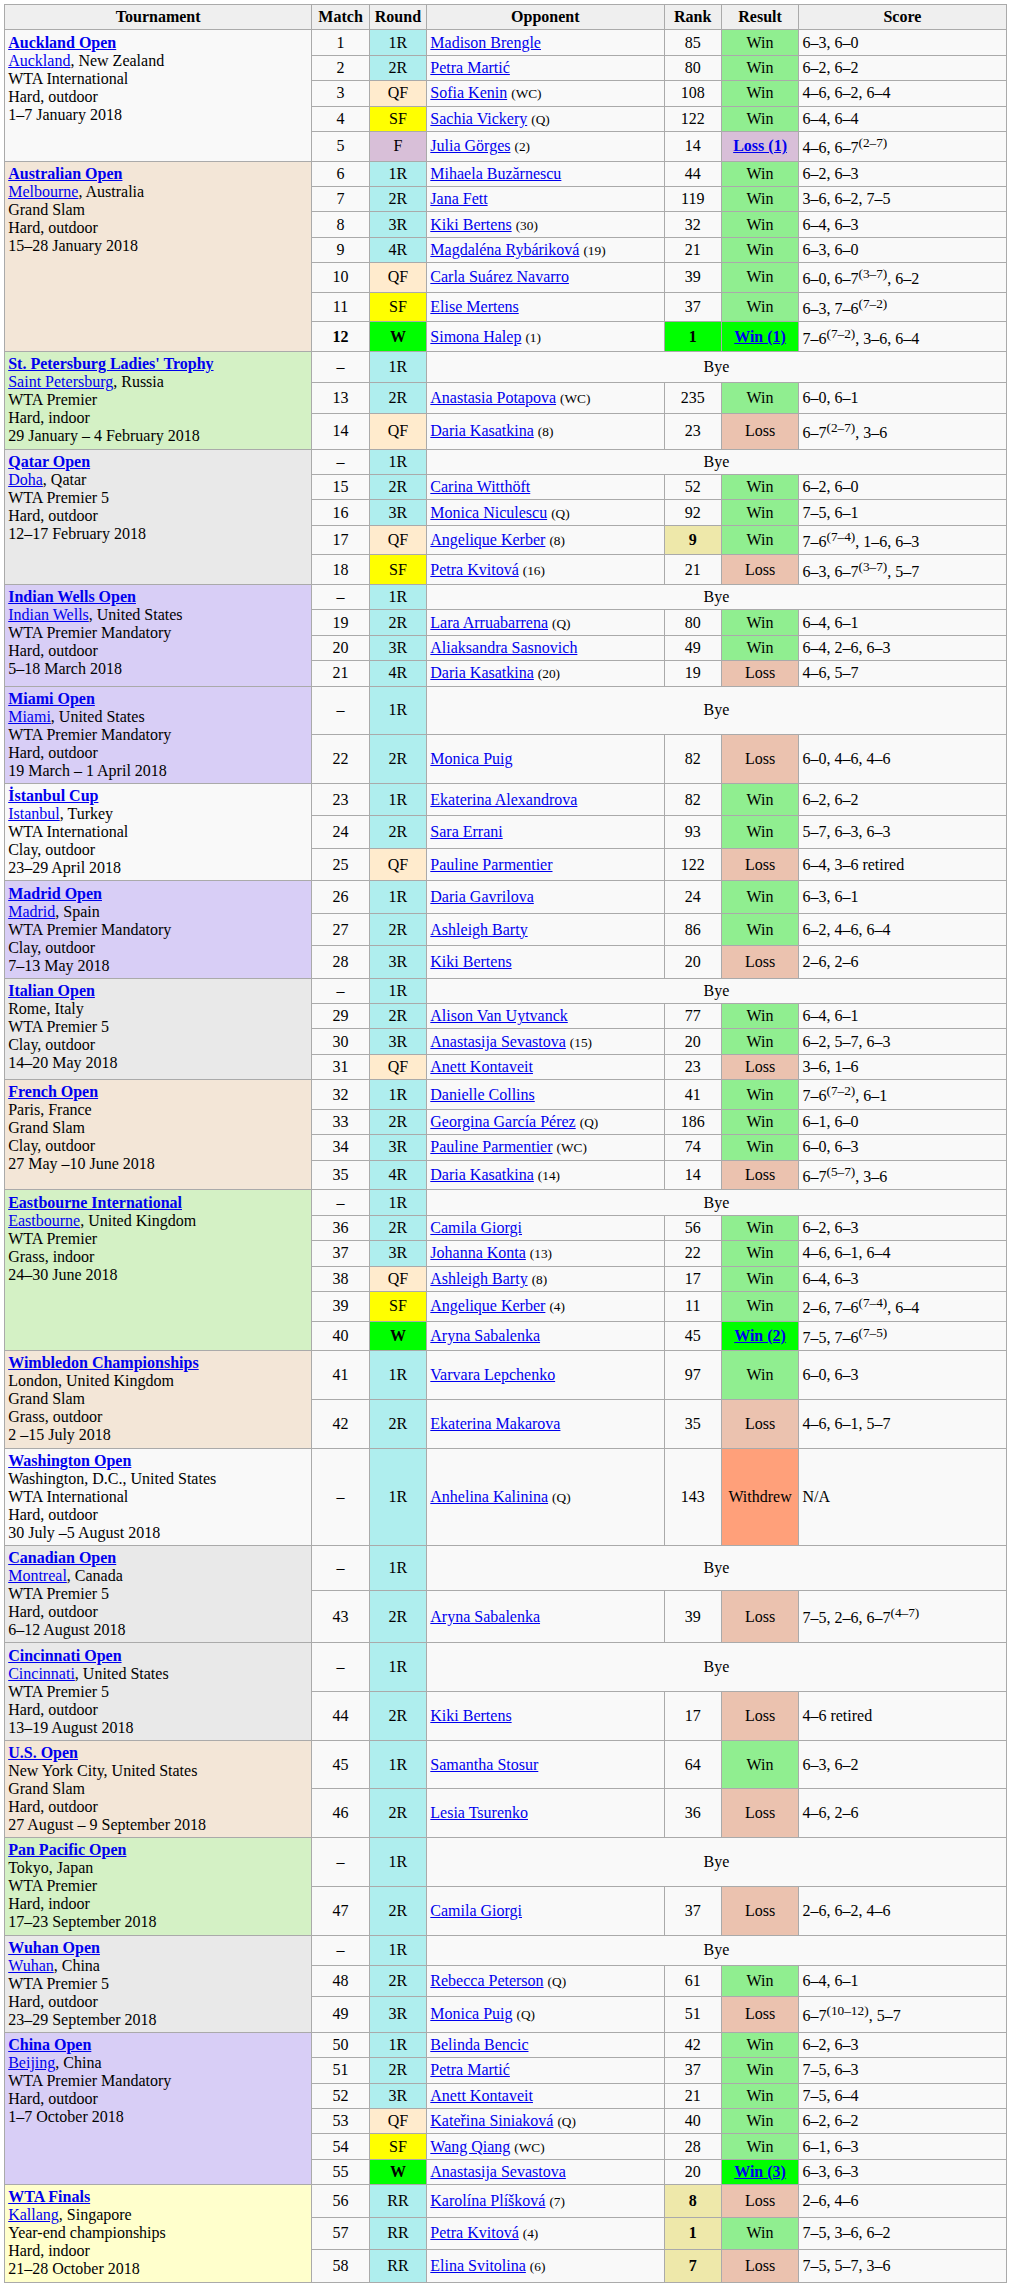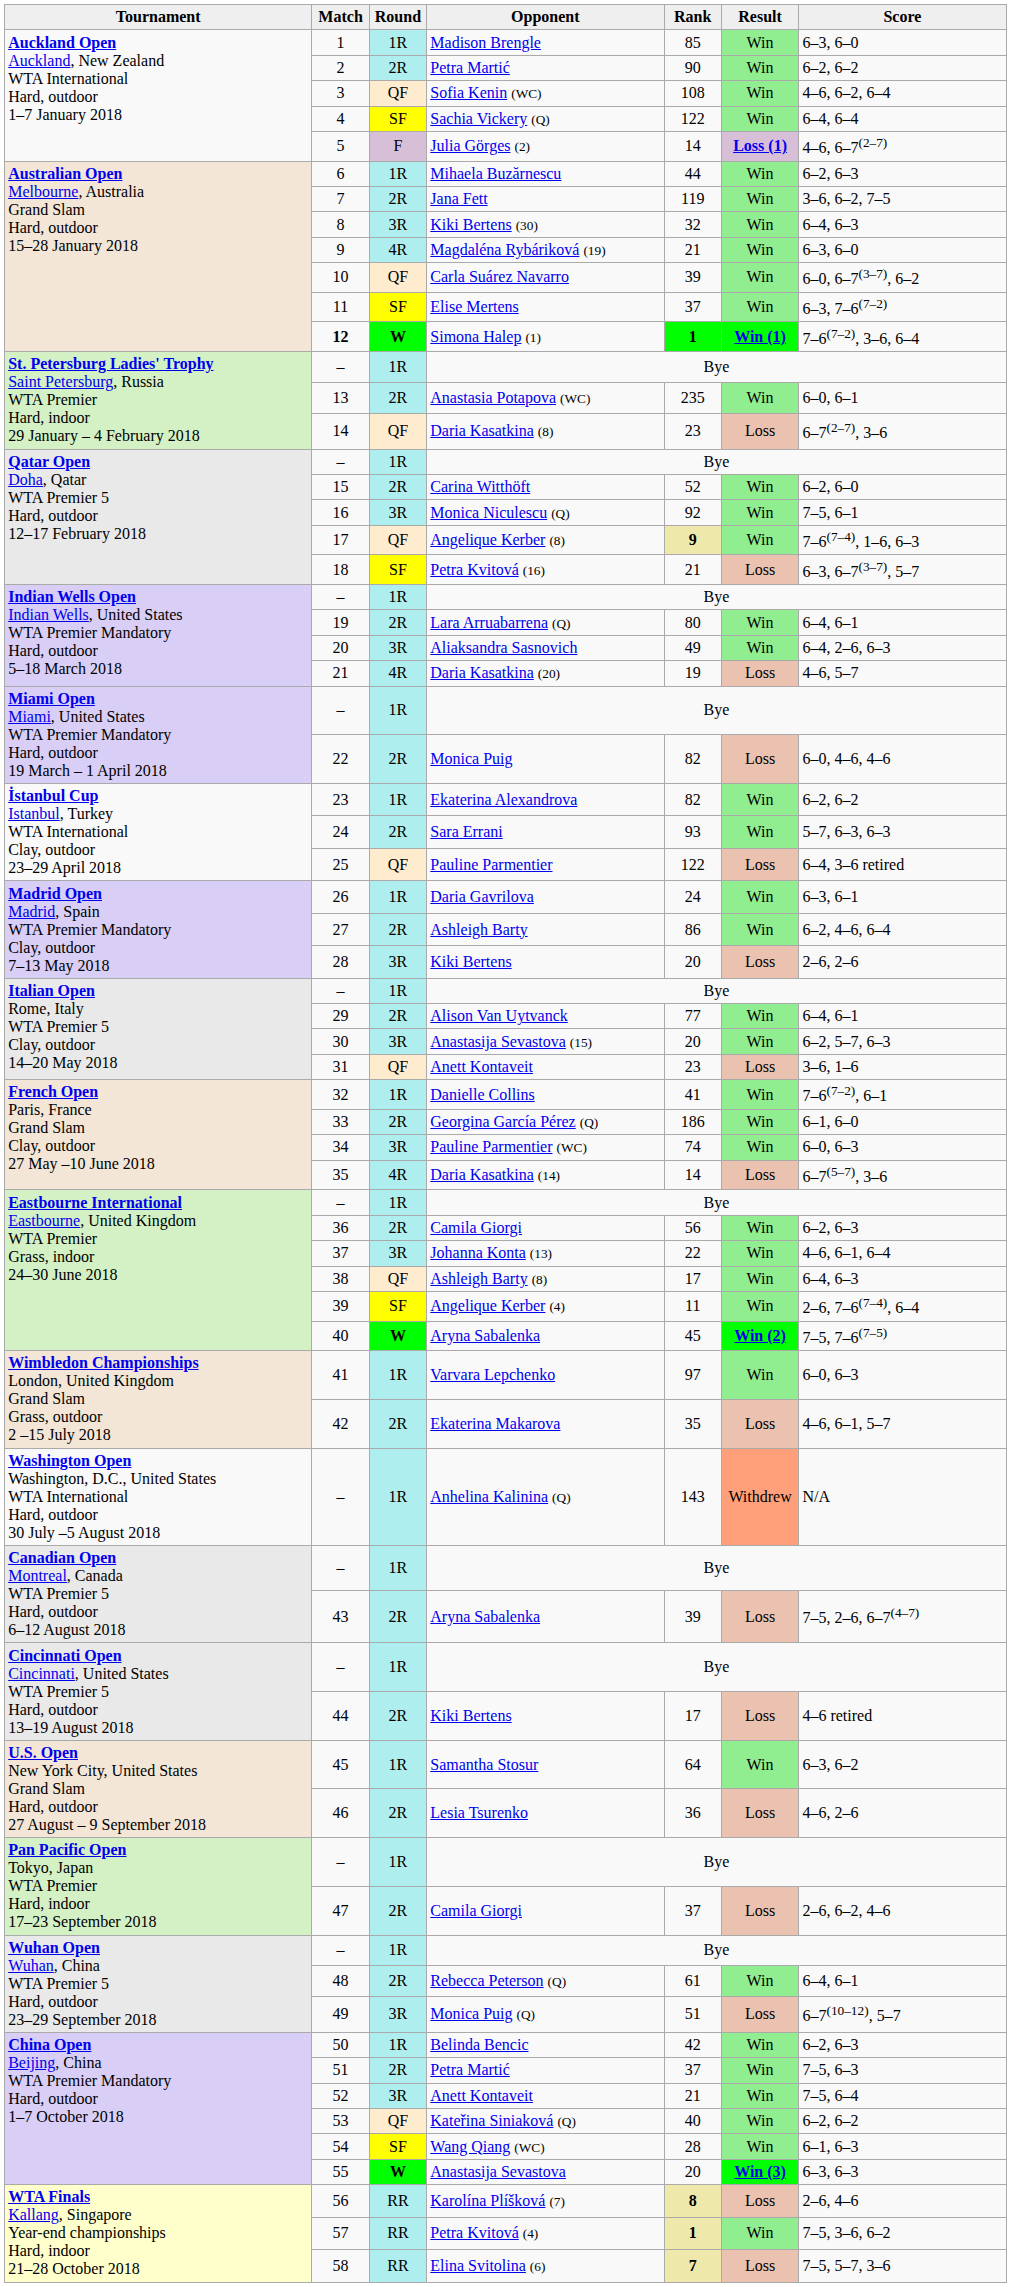2 | column 5: 80 -> 90
